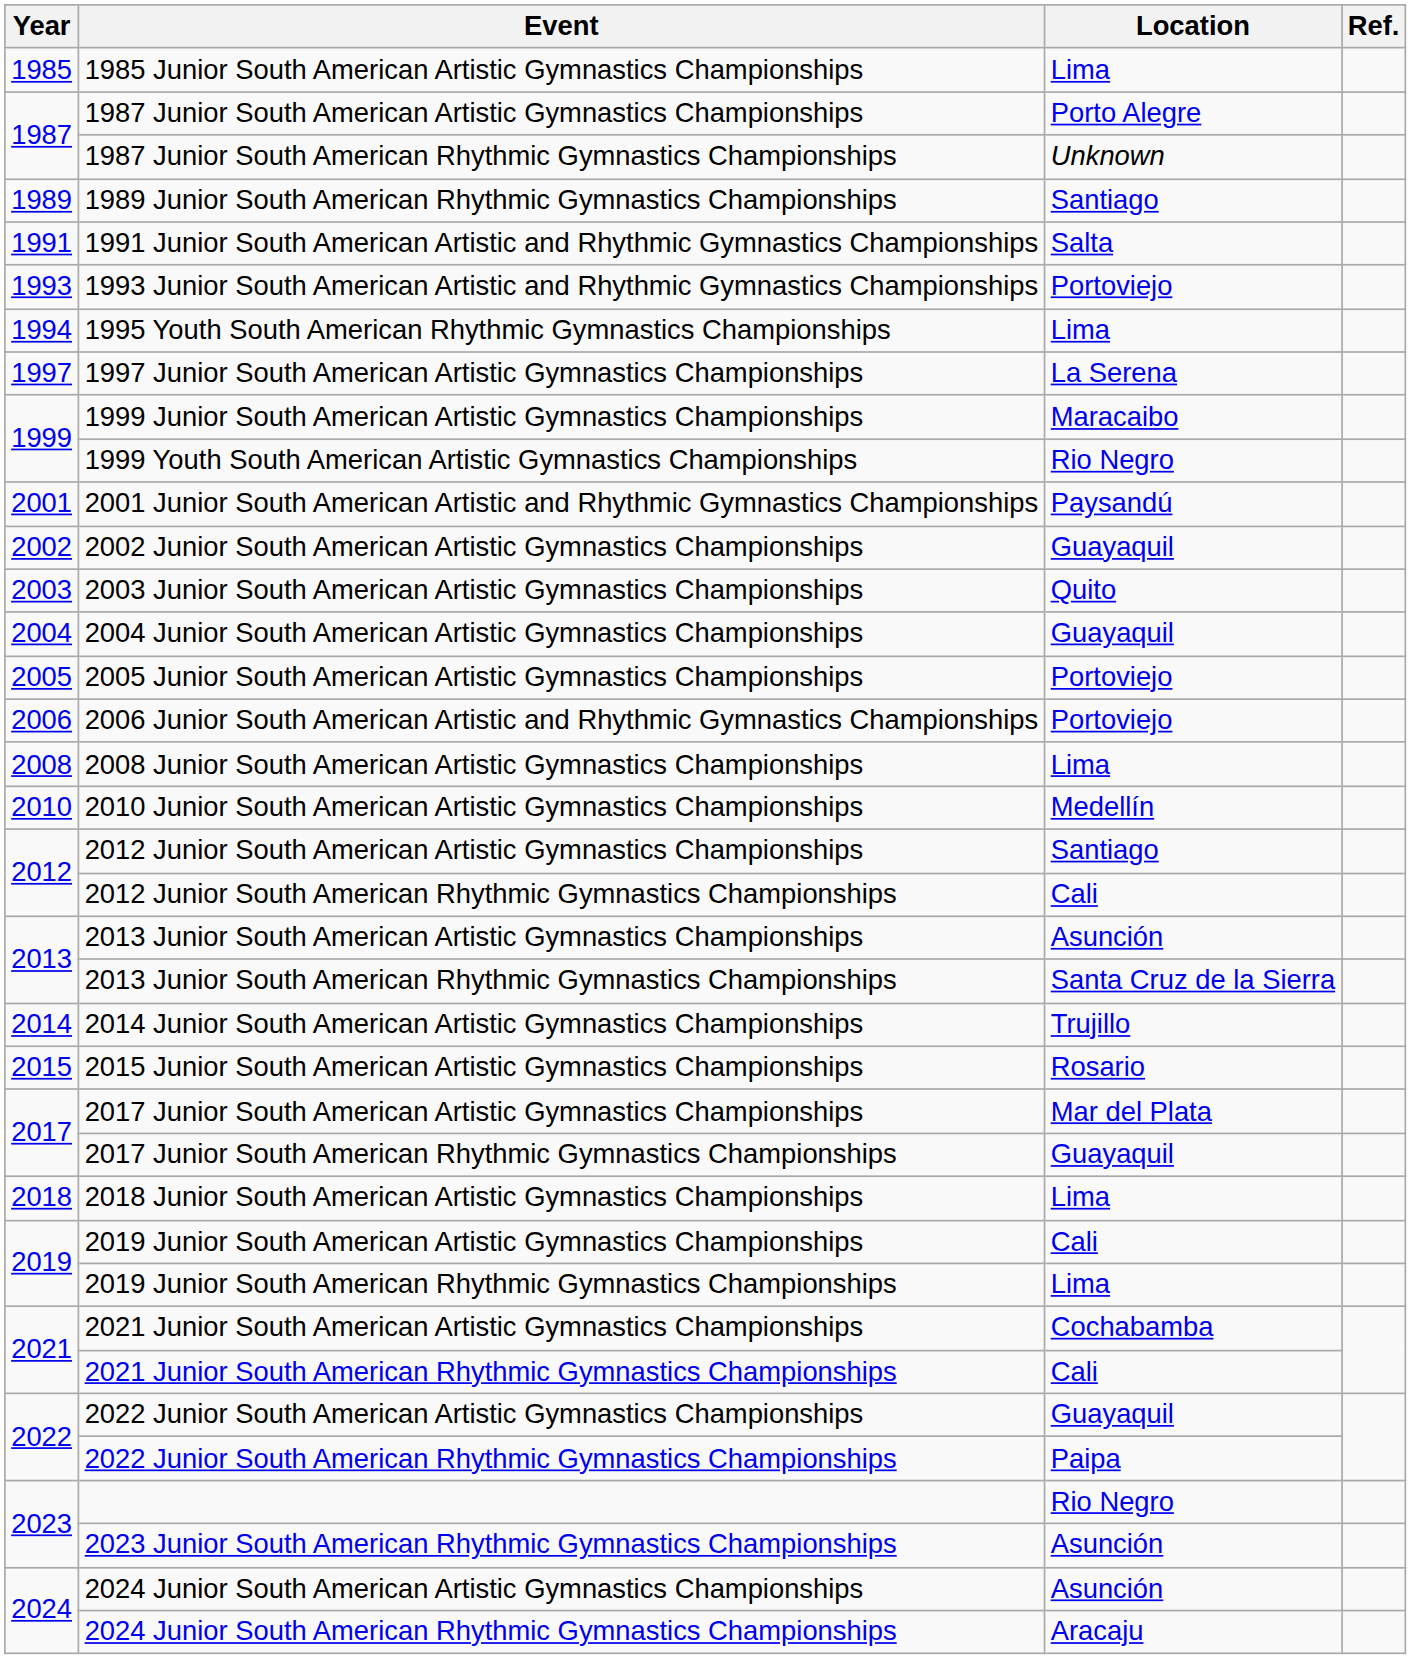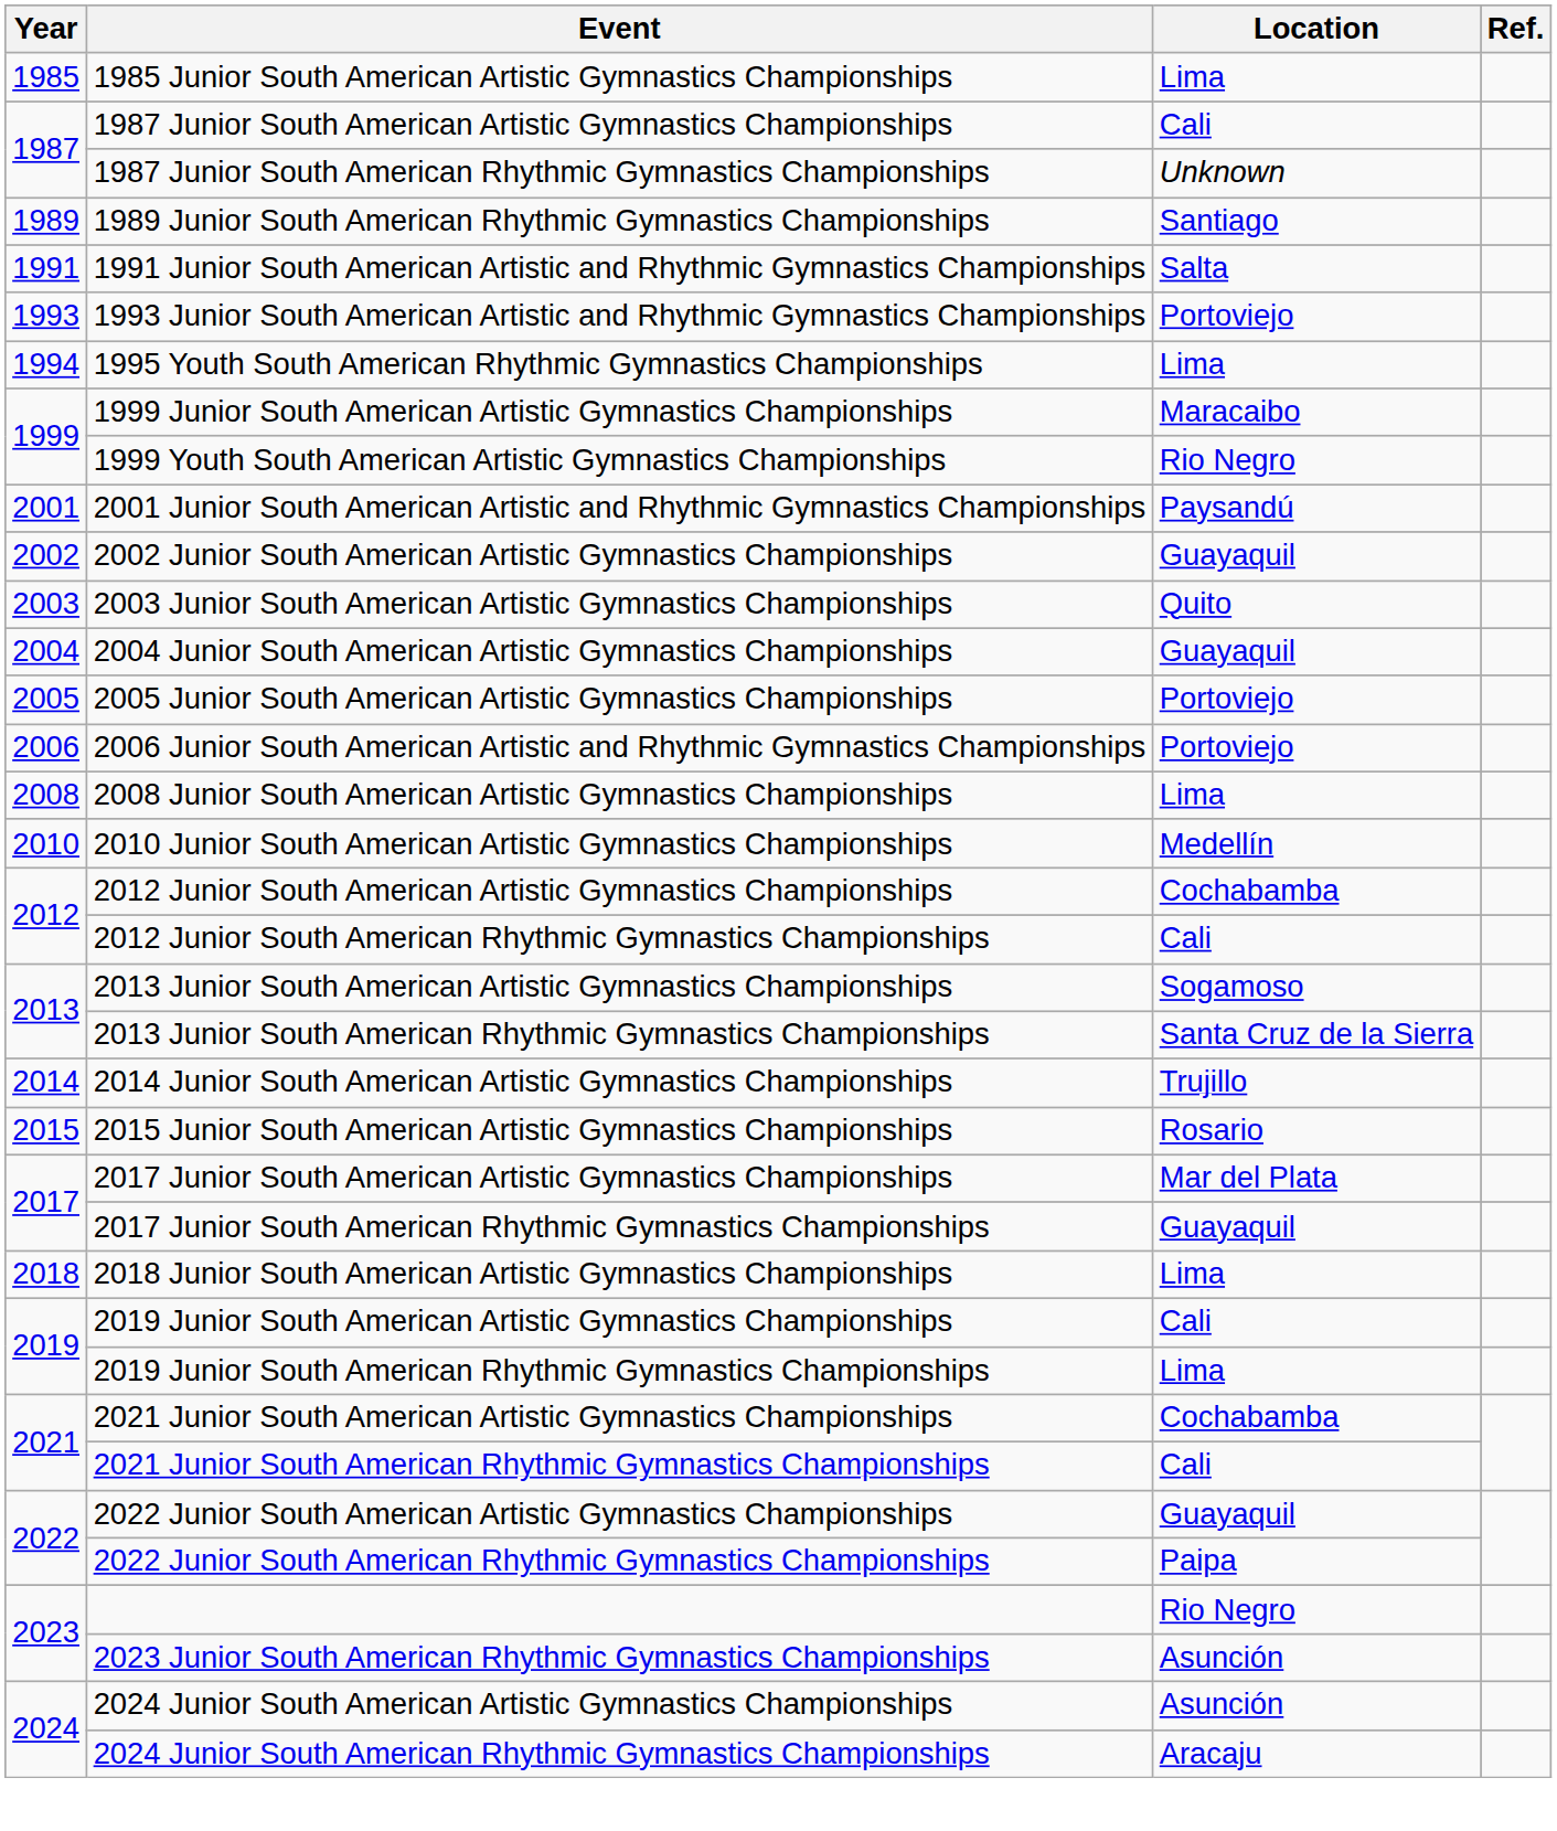1987 Junior South American Artistic Gymnastics Championships | Location: Porto Alegre -> Cali
- row: 1997 | 1997 Junior South American Artistic Gymnastics Championships | La Serena
2012 Junior South American Artistic Gymnastics Championships | Location: Santiago -> Cochabamba
2013 Junior South American Artistic Gymnastics Championships | Location: Asunción -> Sogamoso
